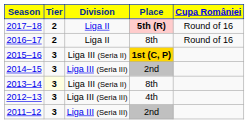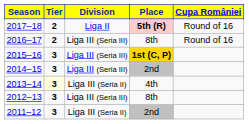2016–17 | Division: Liga II -> Liga III (Seria III)
2015–16 | Division: Liga III (Seria II) -> Liga III (Seria III)
2013–14 | Place: 8th -> 4th
2012–13 | Place: 4th -> 8th
2011–12 | Division: Liga III (Seria III) -> Liga III (Seria II)
